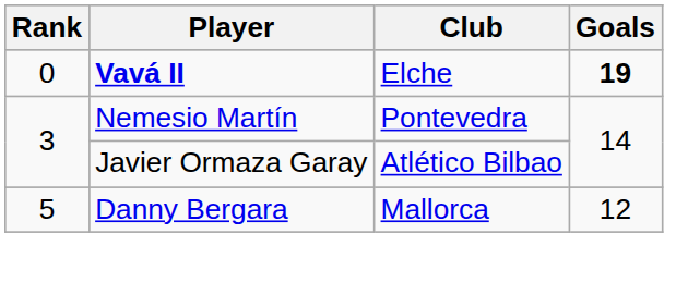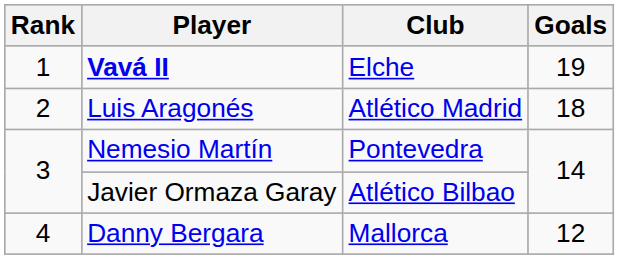Vavá II | Rank: 0 -> 1
Vavá II | Goals: bold -> normal
+ row: 2 | Luis Aragonés | Atlético Madrid | 18
Danny Bergara | Rank: 5 -> 4
